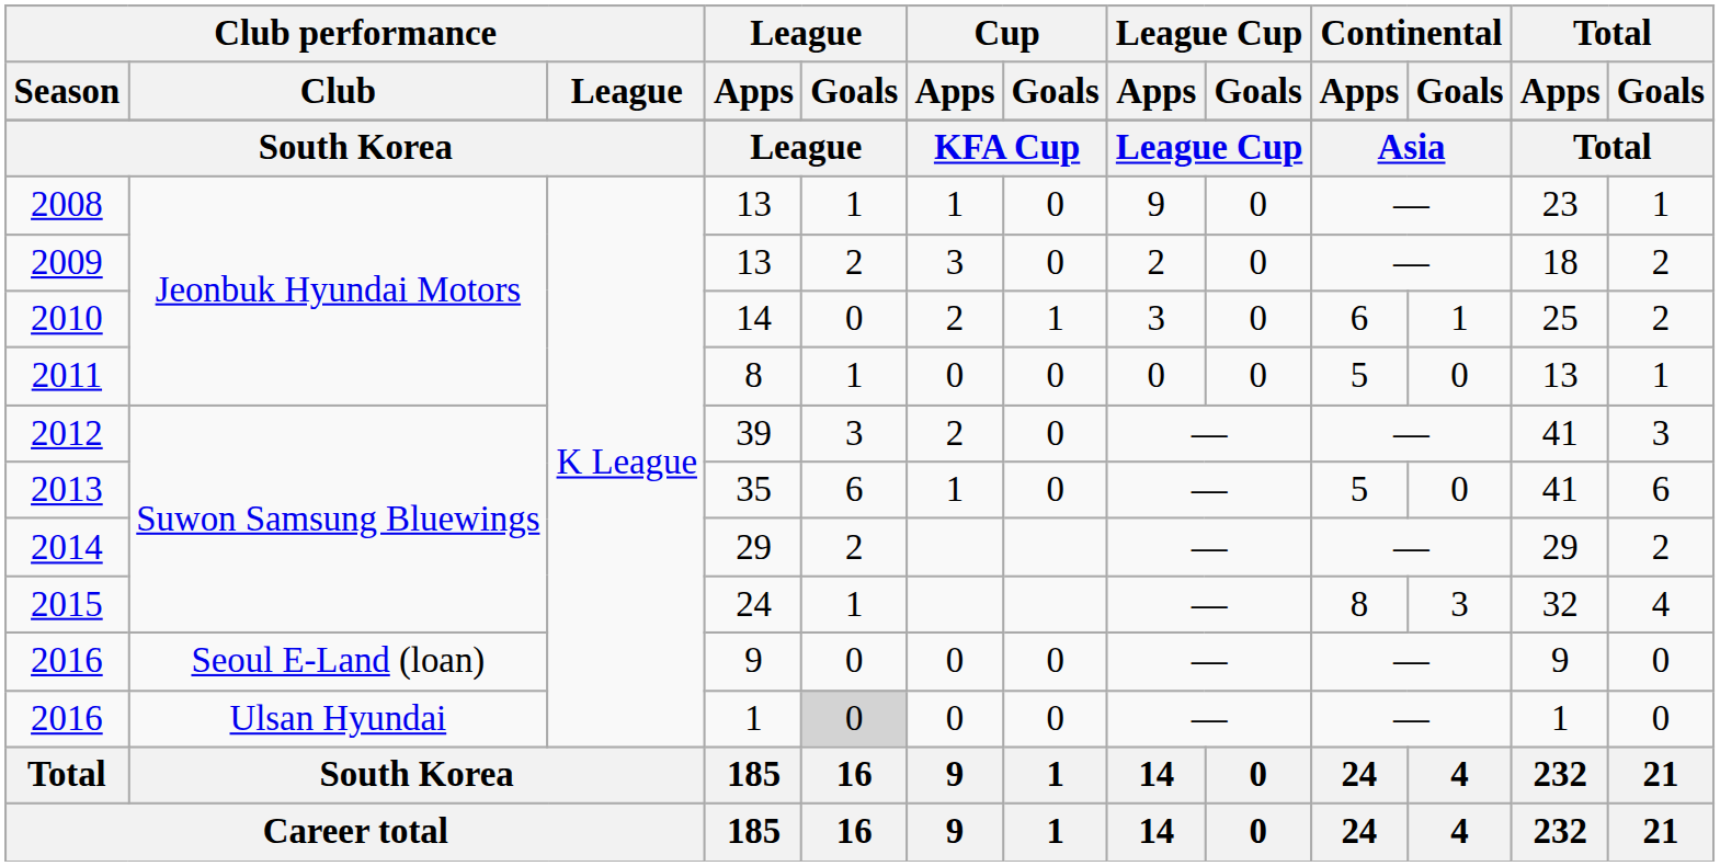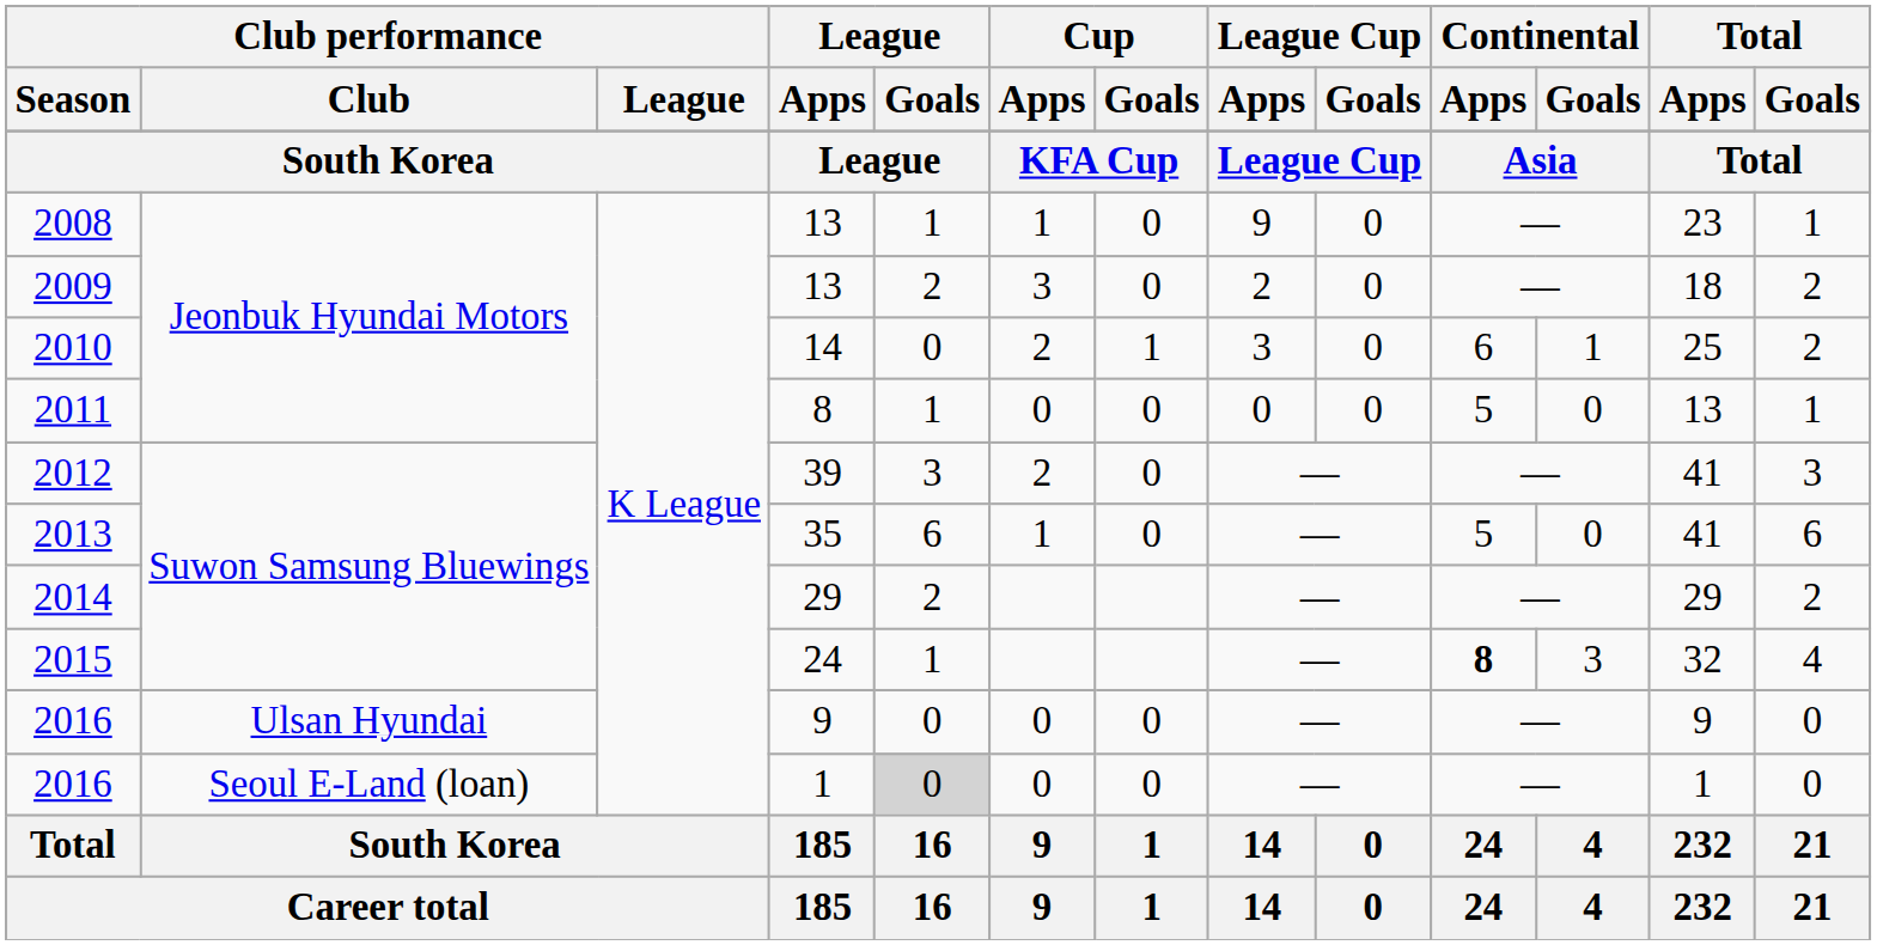2015 | Continental / Apps: normal -> bold
2016 / 9 | Club performance / Club: Seoul E-Land (loan) -> Ulsan Hyundai
2016 / 1 | Club performance / Club: Ulsan Hyundai -> Seoul E-Land (loan)
